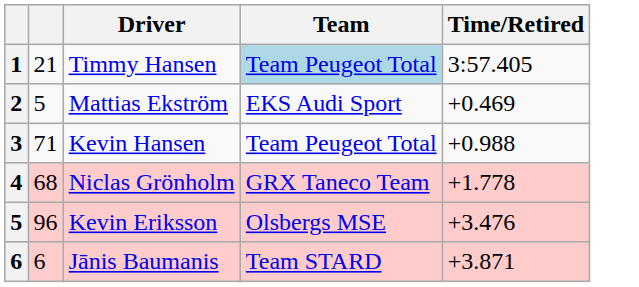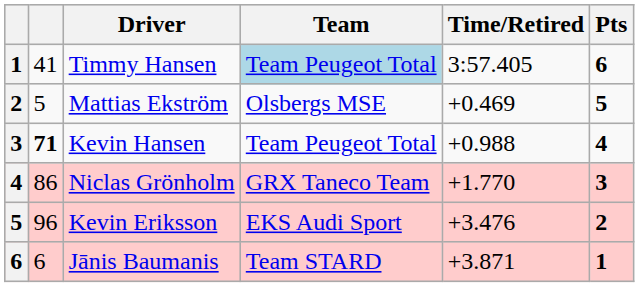+ column: Pts | 6 | 5 | 4 | 3 | 2 | 1
Timmy Hansen | column 2: 21 -> 41
Mattias Ekström | Team: EKS Audi Sport -> Olsbergs MSE
Kevin Hansen | column 2: normal -> bold
Niclas Grönholm | column 2: 68 -> 86
Niclas Grönholm | Time/Retired: +1.778 -> +1.770
Kevin Eriksson | Team: Olsbergs MSE -> EKS Audi Sport
